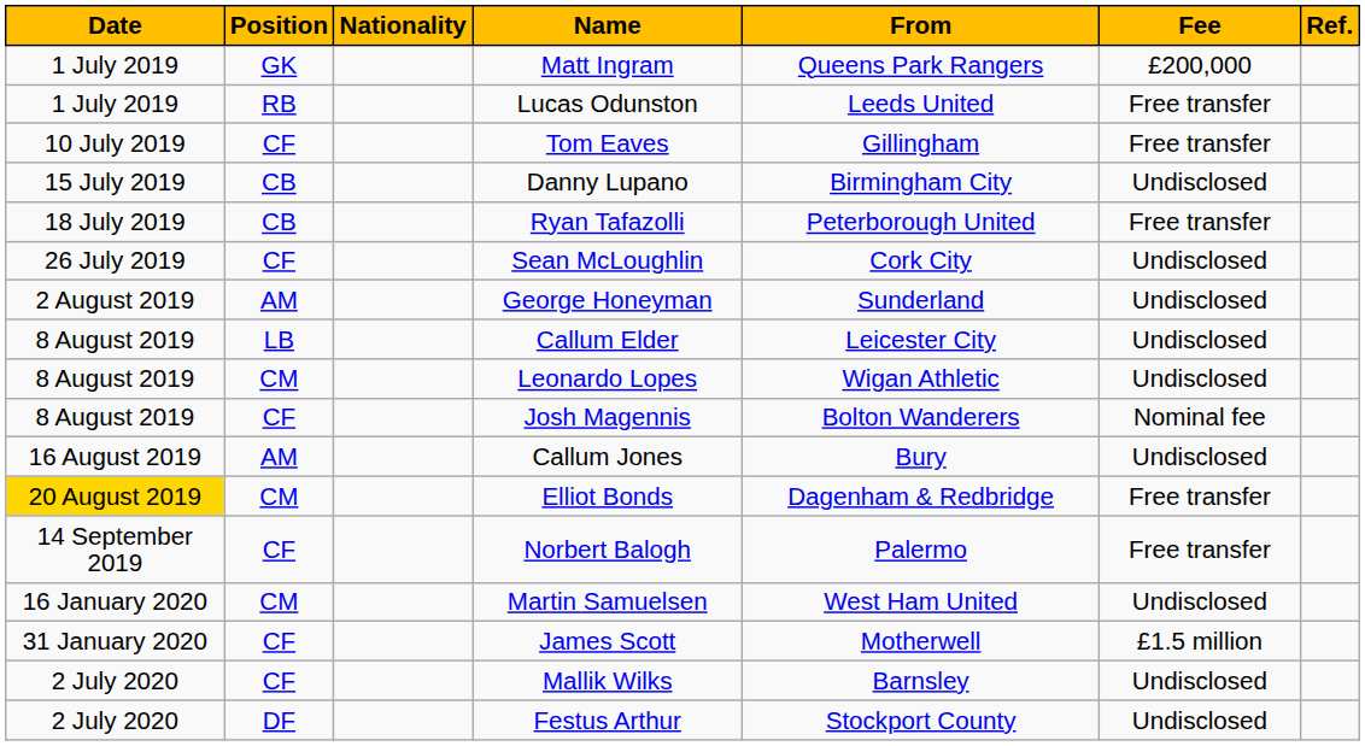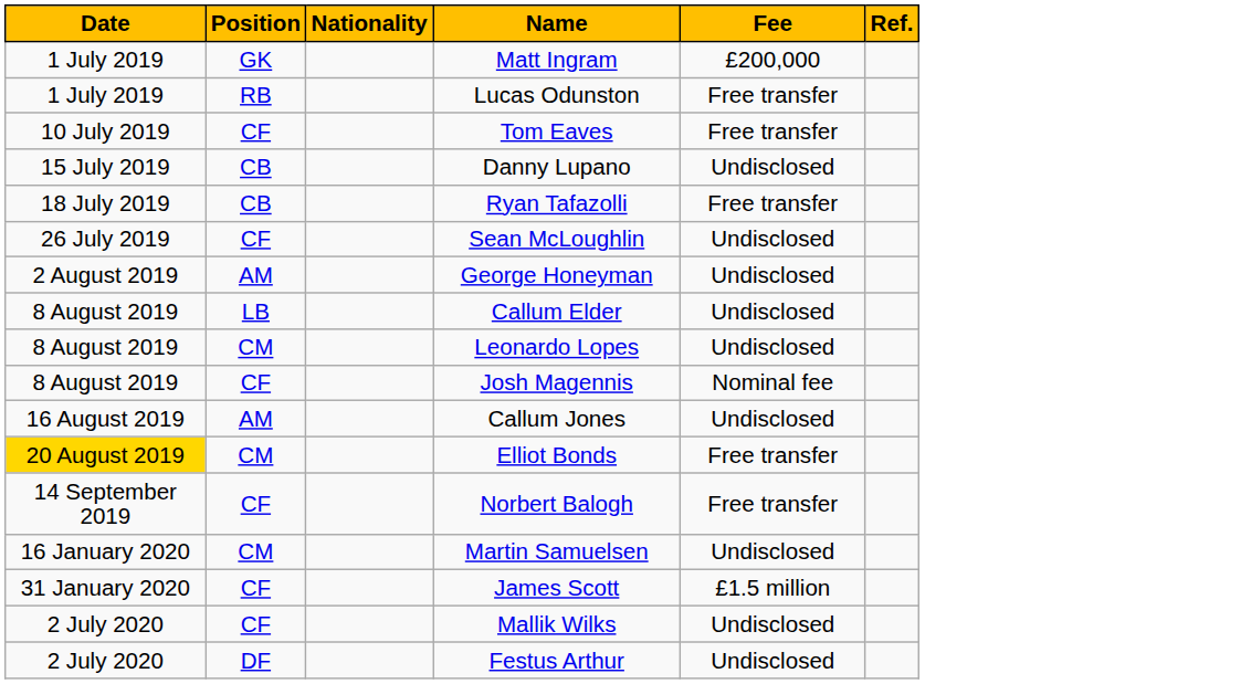- column: From | Queens Park Rangers | Leeds United | Gillingham | Birmingham City | Peterborough United | Cork City | Sunderland | Leicester City | Wigan Athletic | Bolton Wanderers | Bury | Dagenham & Redbridge | Palermo | West Ham United | Motherwell | Barnsley | Stockport County
